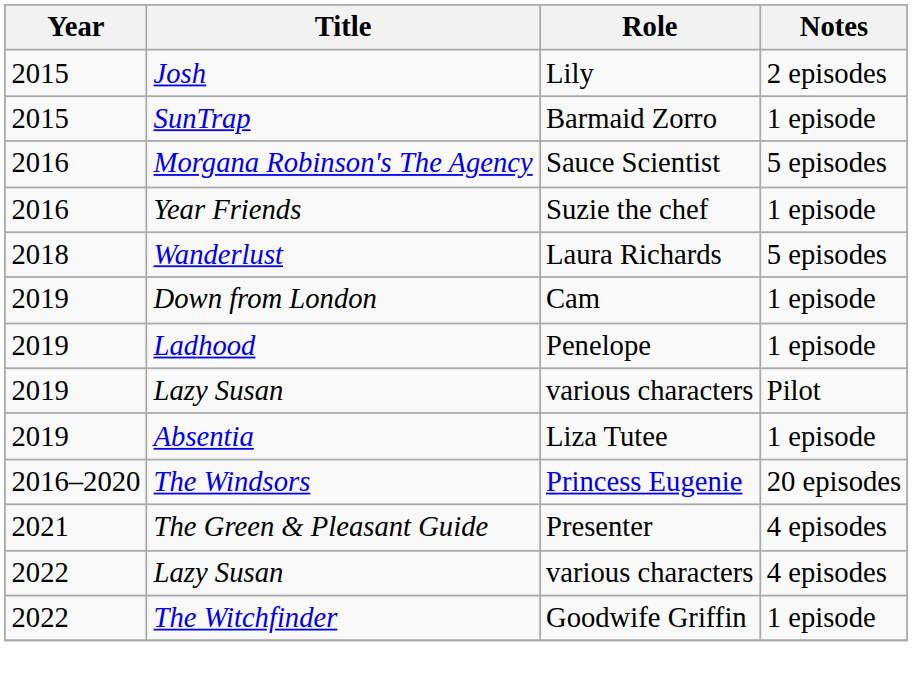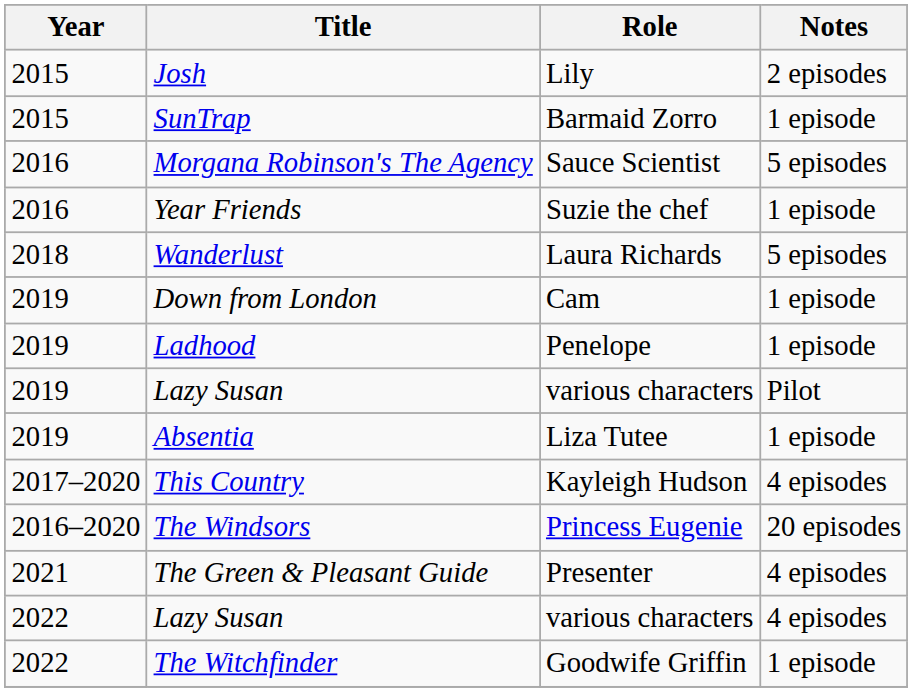+ row: 2017–2020 | This Country | Kayleigh Hudson | 4 episodes
